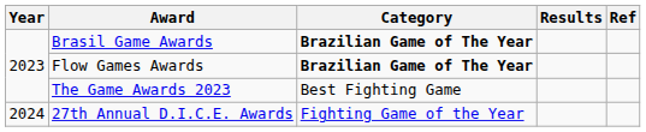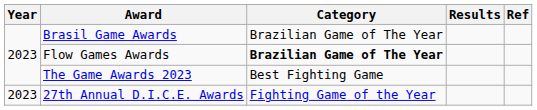Brasil Game Awards | Category: bold -> normal
27th Annual D.I.C.E. Awards | Year: 2024 -> 2023
